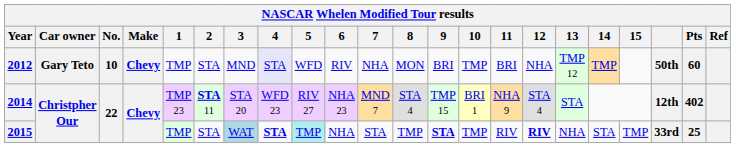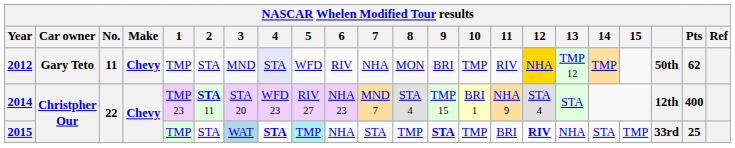2012 | No.: 10 -> 11
2012 | 11: BRI -> RIV
2012 | 12: no background -> gold background
2012 | Pts: 60 -> 62
2014 | Pts: 402 -> 400
2015 | 11: RIV -> BRI
